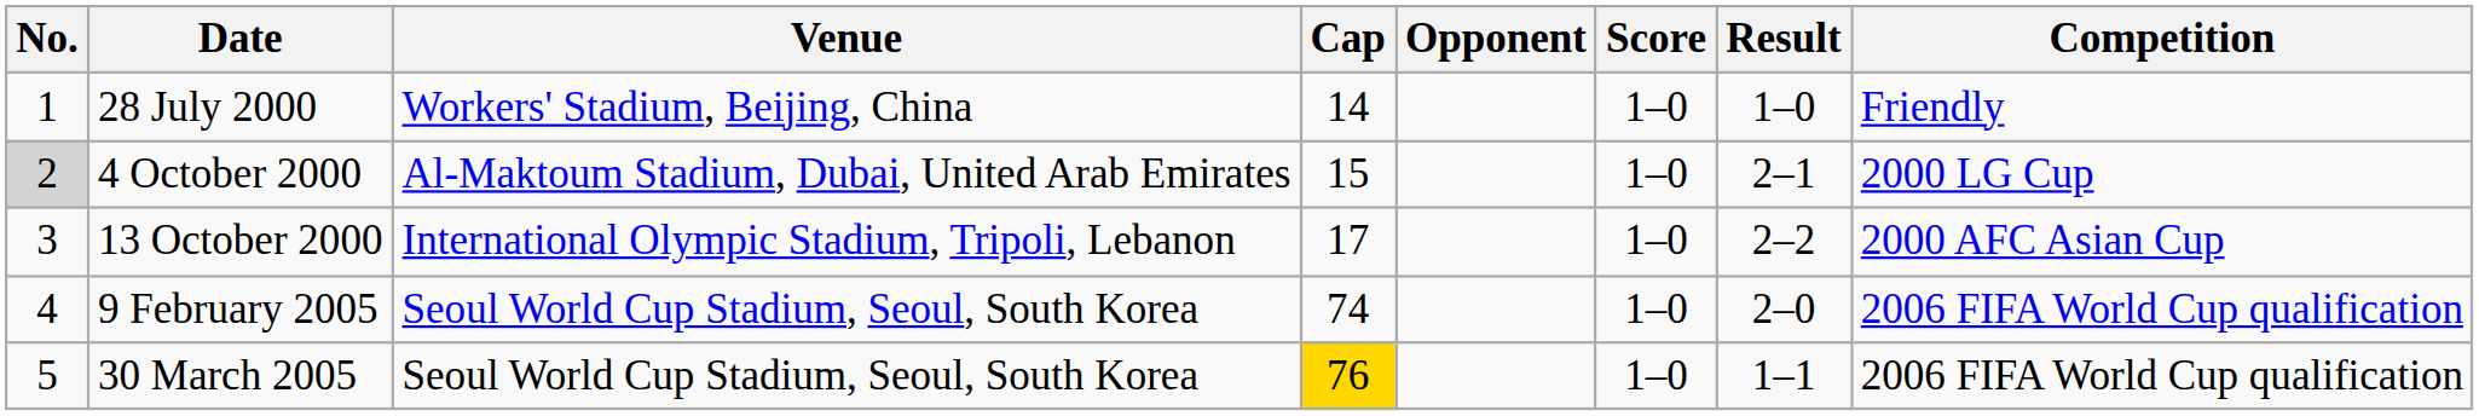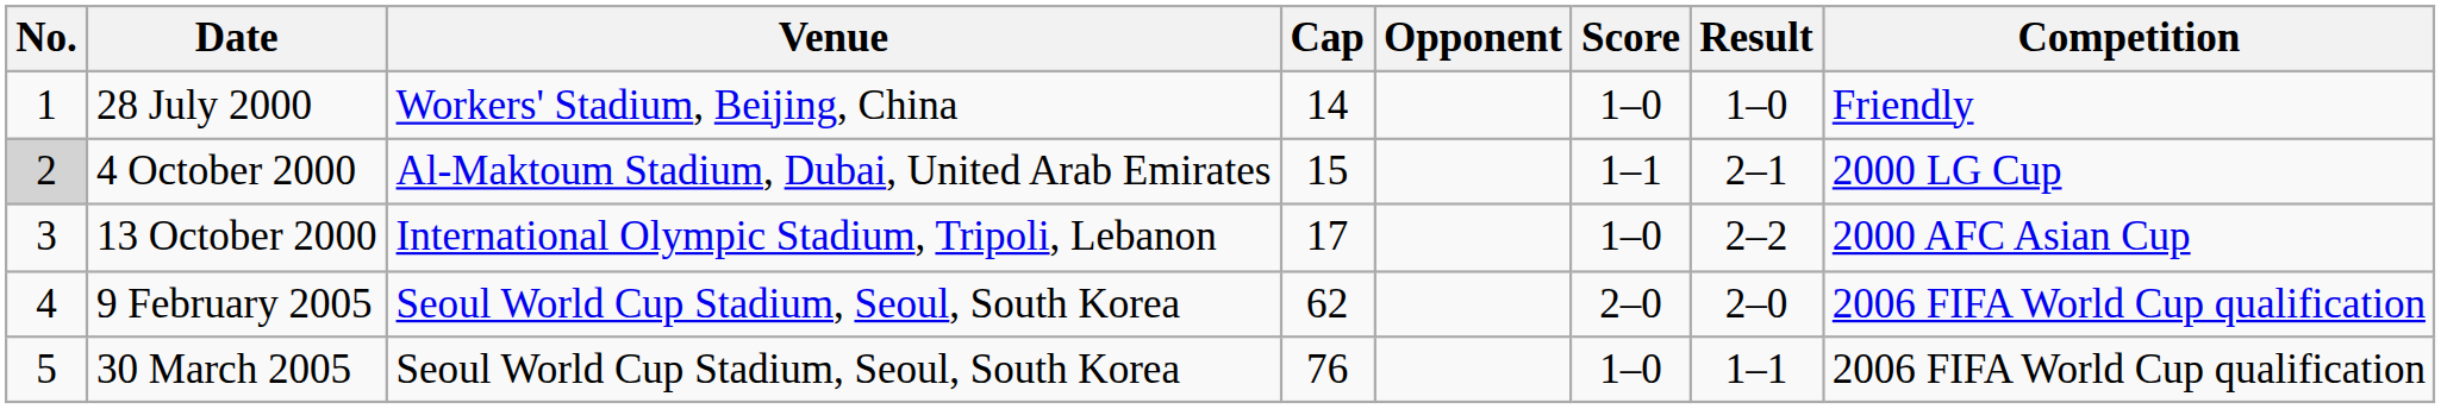4 October 2000 | Score: 1–0 -> 1–1
9 February 2005 | Cap: 74 -> 62
9 February 2005 | Score: 1–0 -> 2–0
30 March 2005 | Cap: gold background -> no background
